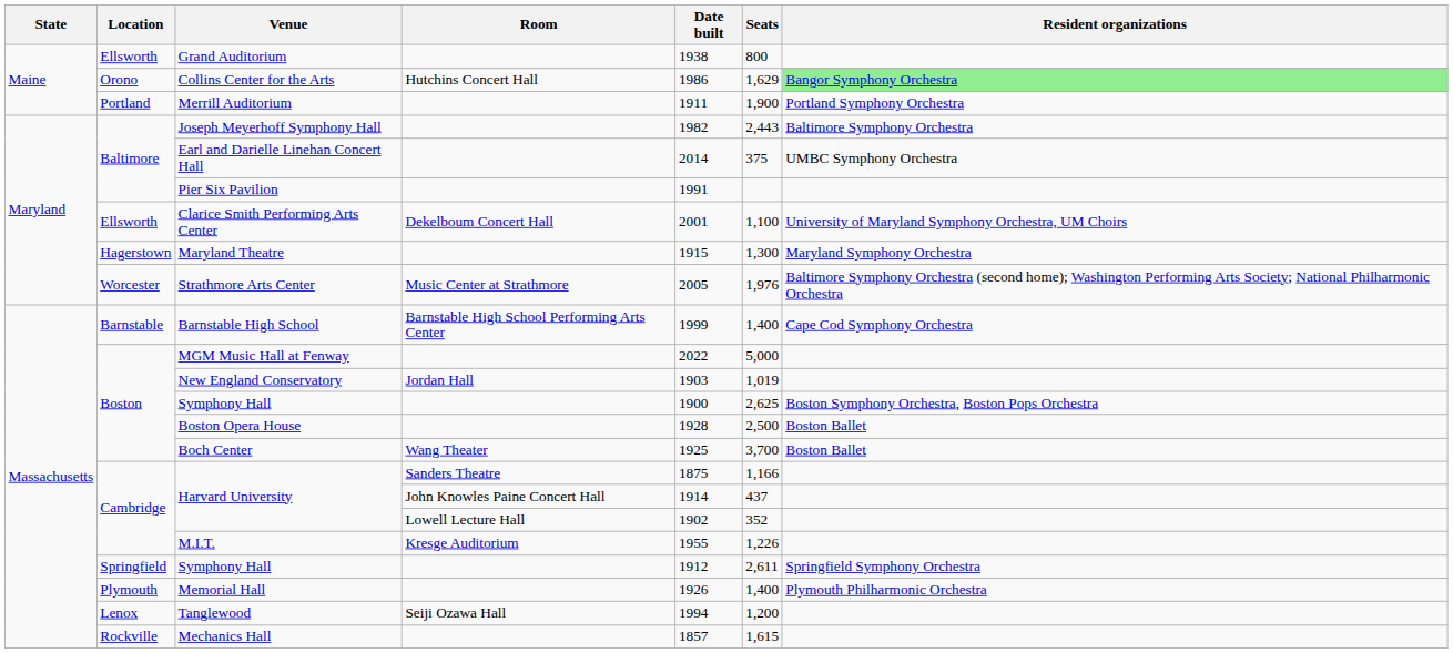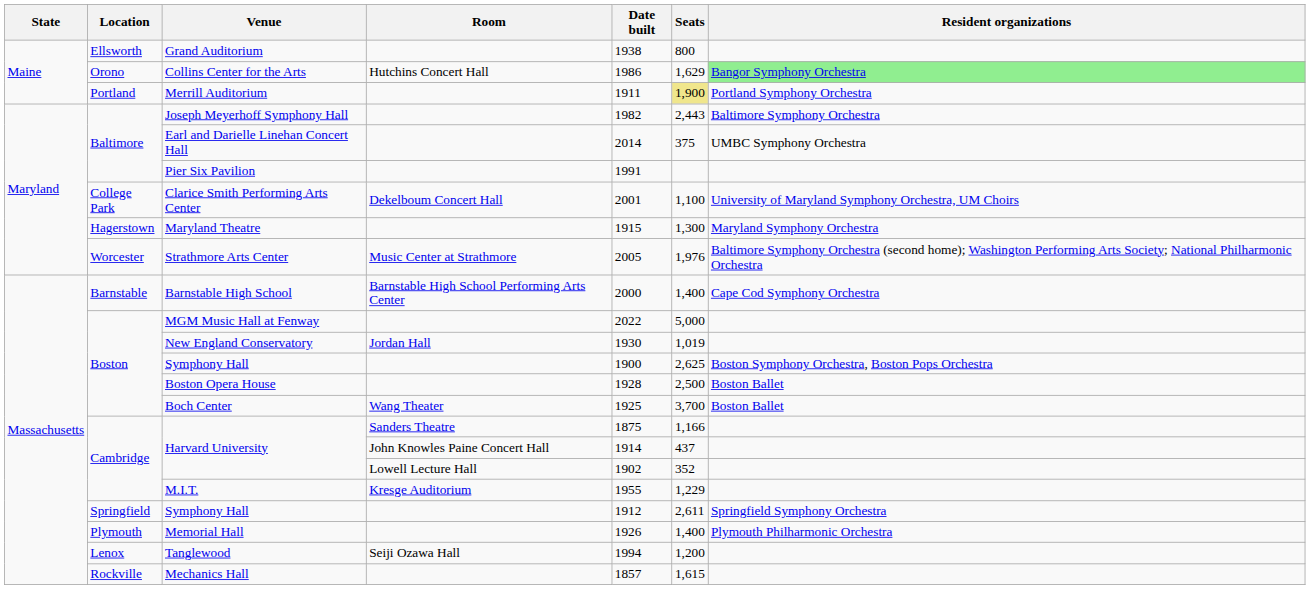Merrill Auditorium | Seats: no background -> khaki background
Clarice Smith Performing Arts Center | Location: Ellsworth -> College Park
Barnstable High School | Date built: 1999 -> 2000
New England Conservatory | Date built: 1903 -> 1930
M.I.T. | Seats: 1,226 -> 1,229
